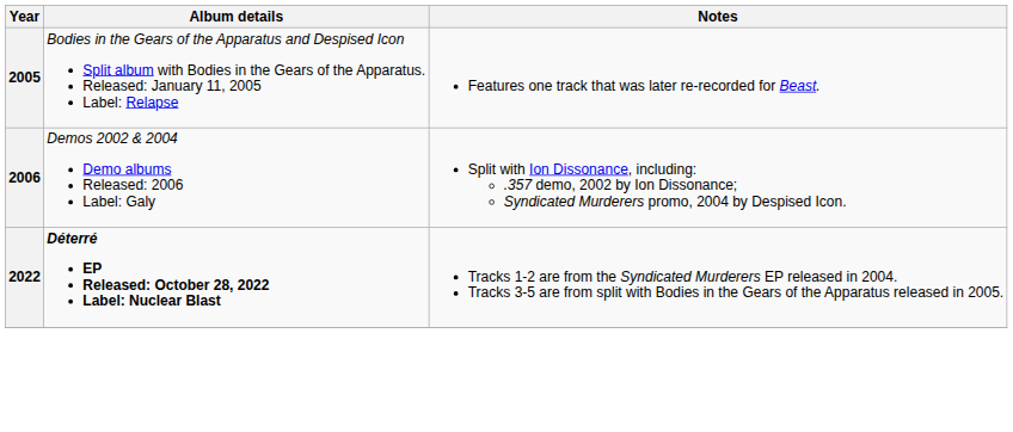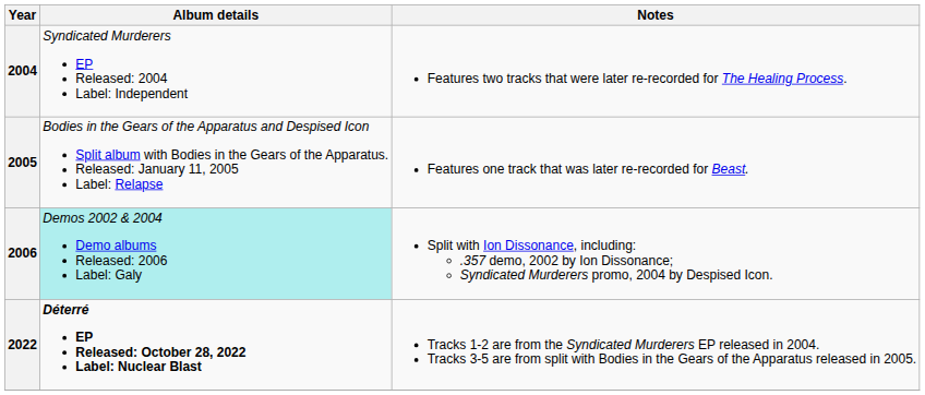+ row: 2004 | Syndicated Murderers EP Released: 2004 Label: Independent | Features two tracks that were later re-recorded for The Healing Process.
2006 | Album details: no background -> paleturquoise background
